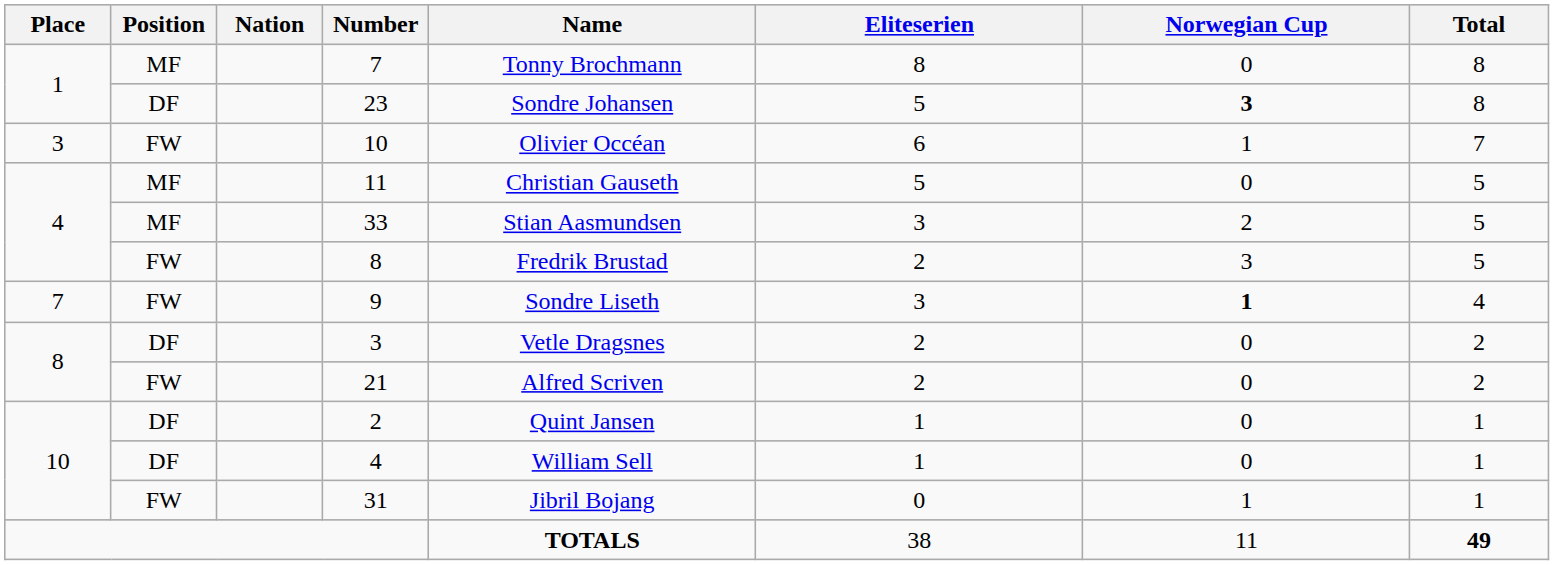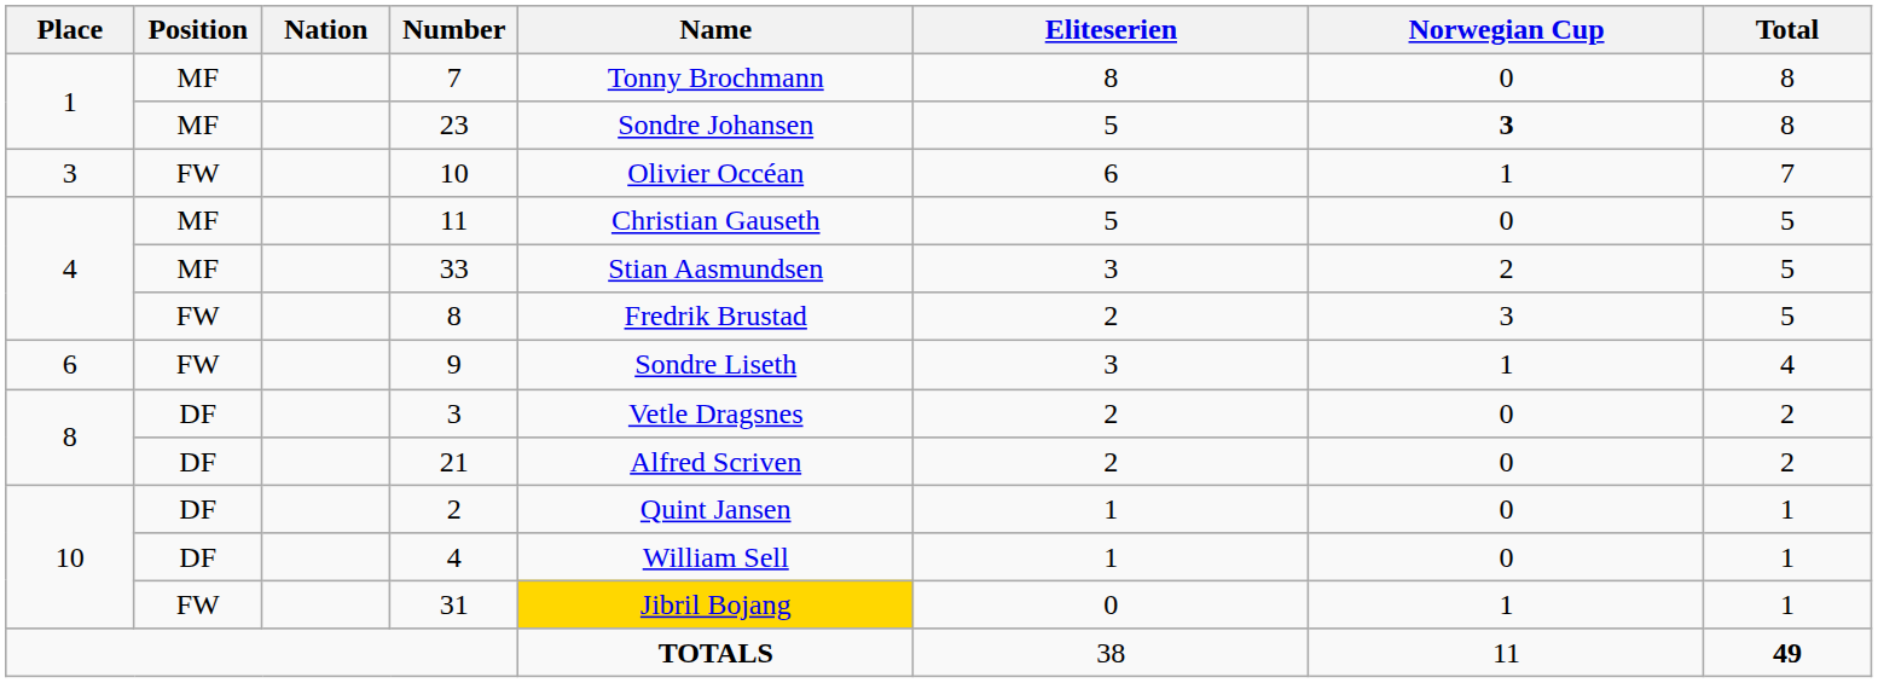23 | Position: DF -> MF
9 | Place: 7 -> 6
9 | Norwegian Cup: bold -> normal
21 | Position: FW -> DF
31 | Name: no background -> gold background
